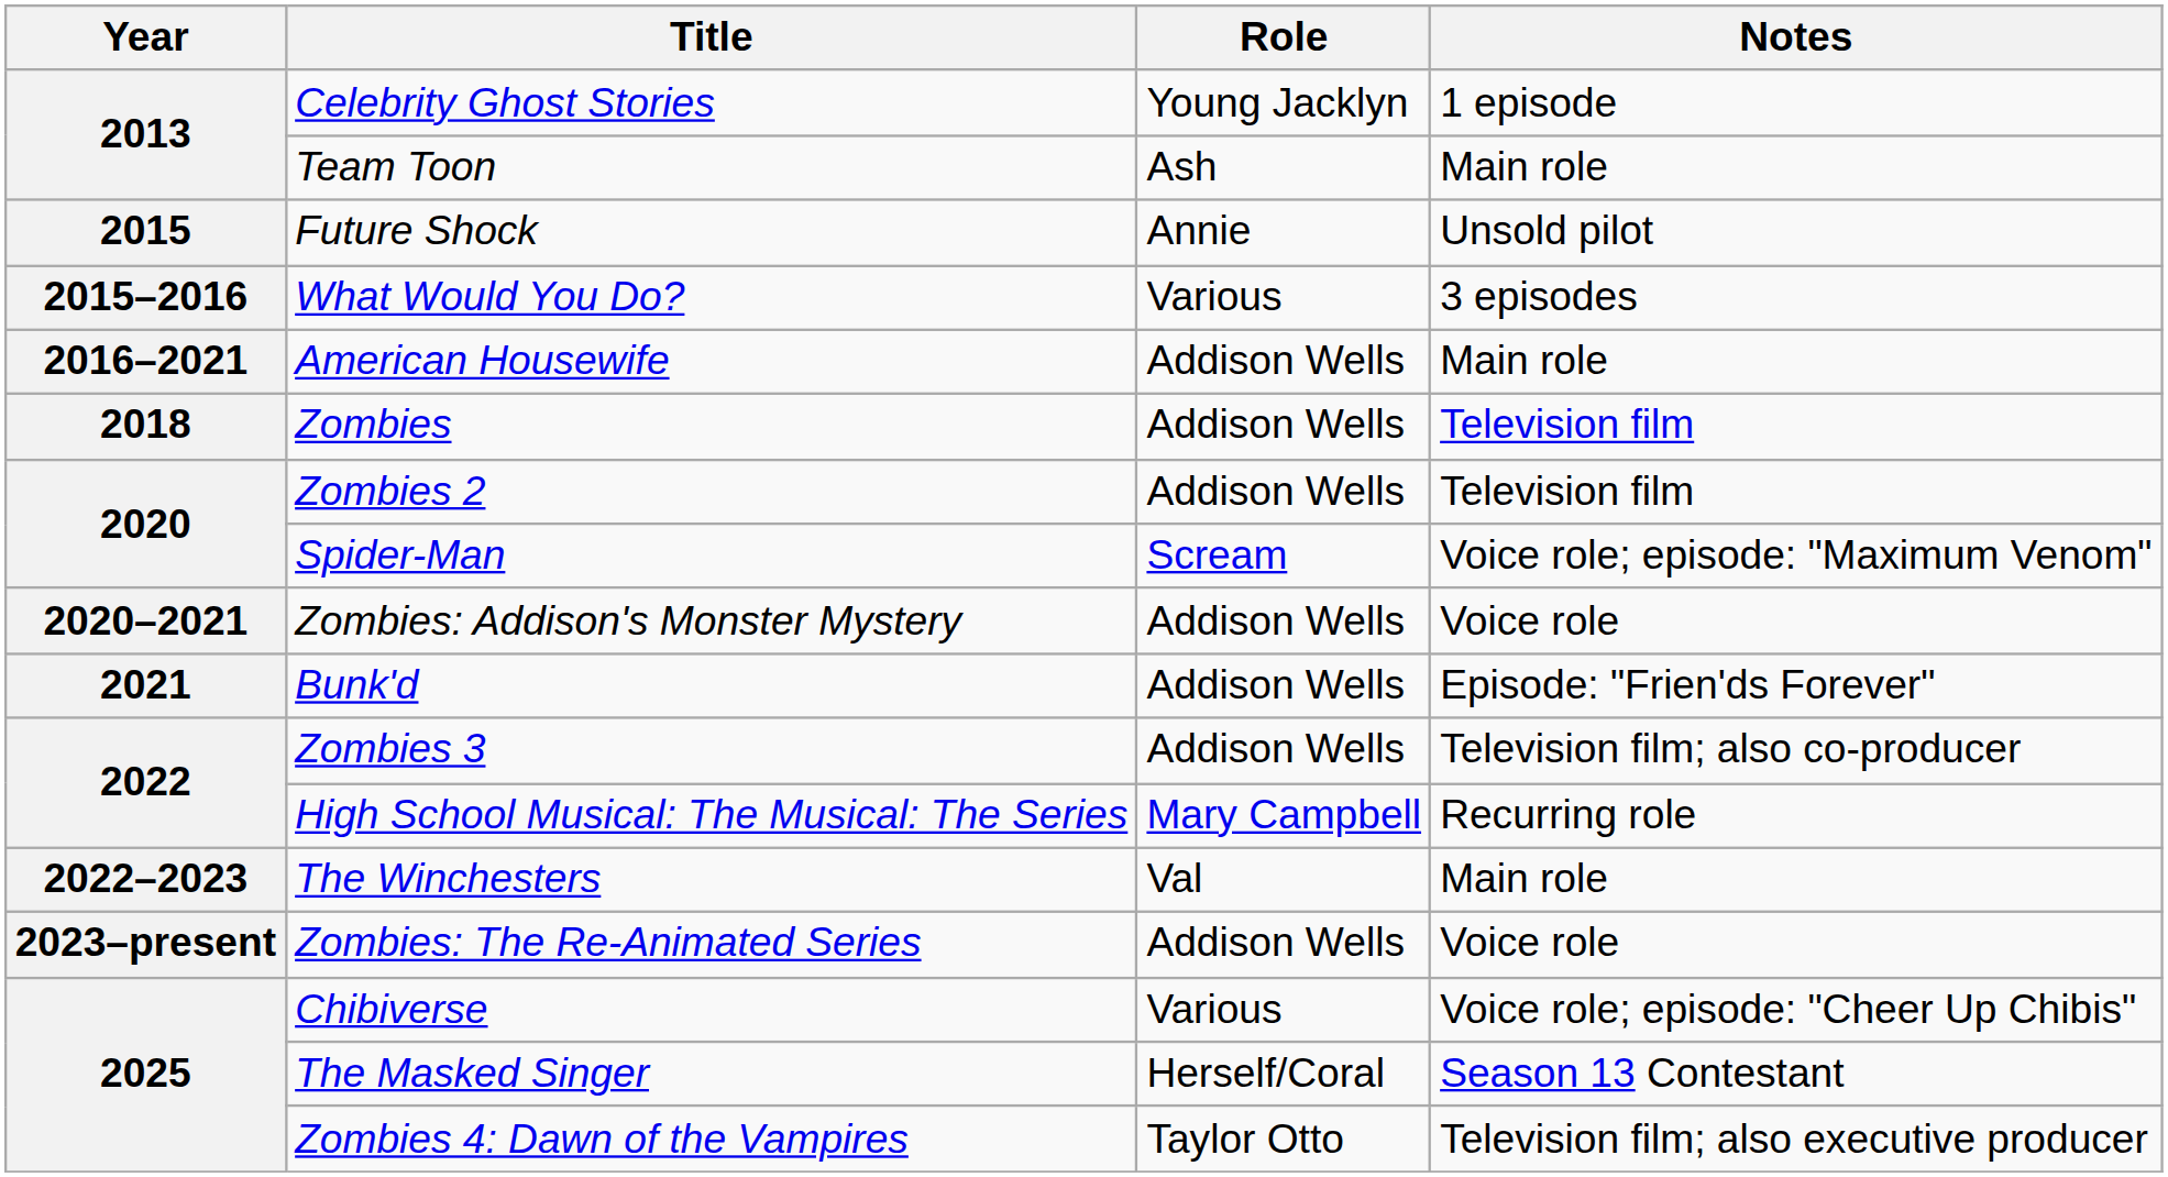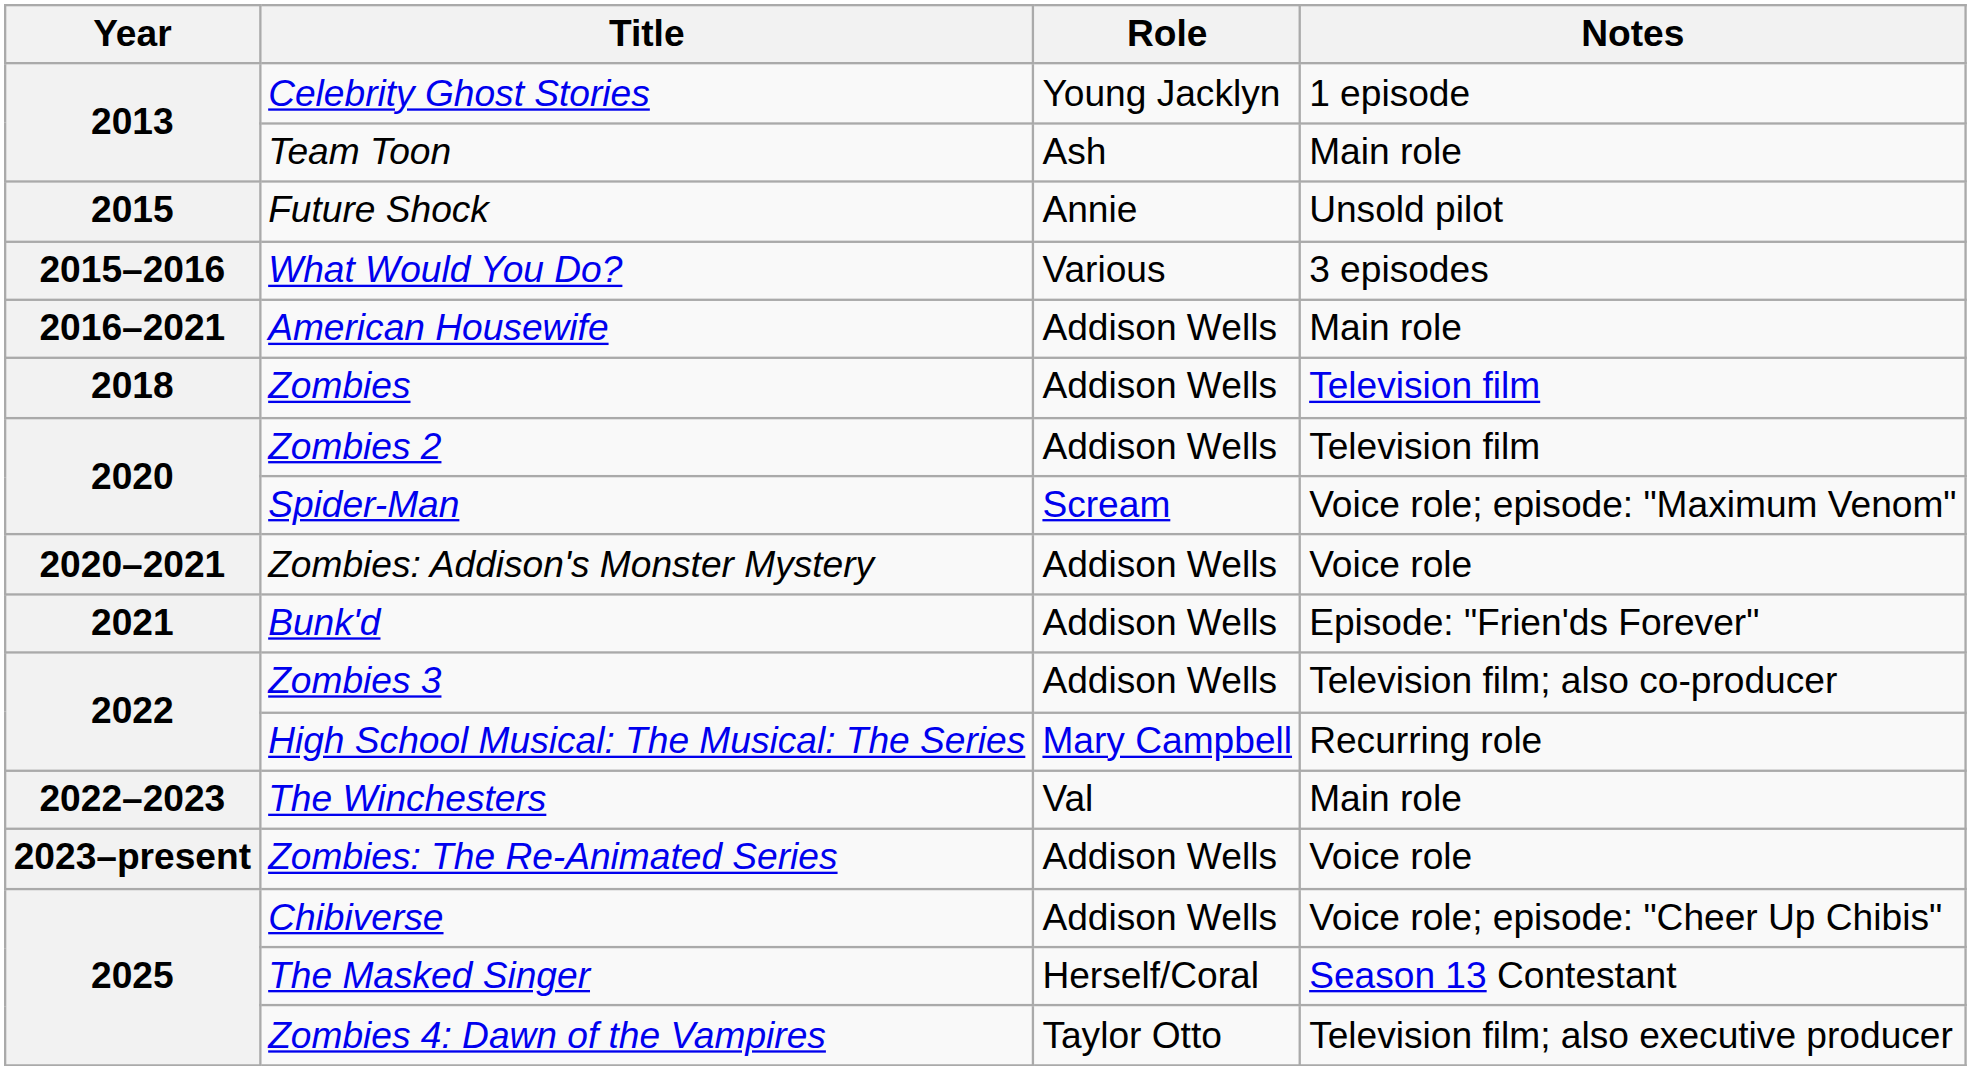Chibiverse | Role: Various -> Addison Wells
